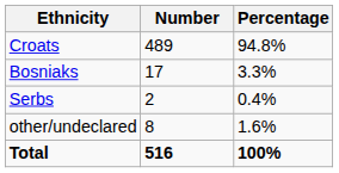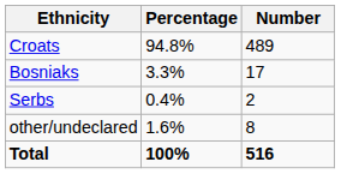columns swapped: Number <-> Percentage
